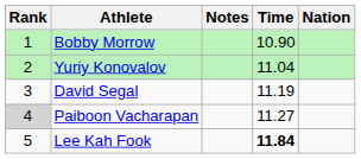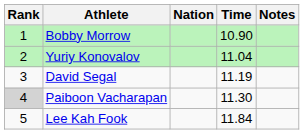columns swapped: Nation <-> Notes
Paiboon Vacharapan | Time: 11.27 -> 11.30
Lee Kah Fook | Time: bold -> normal
